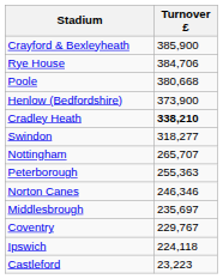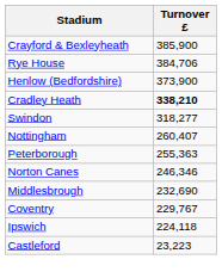- row: Poole | 380,668
Nottingham | Turnover £: 265,707 -> 260,407
Middlesbrough | Turnover £: 235,697 -> 232,690
